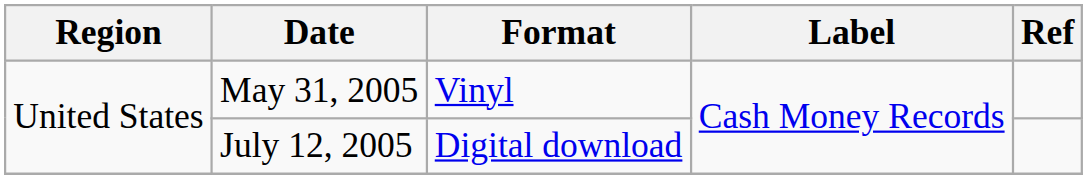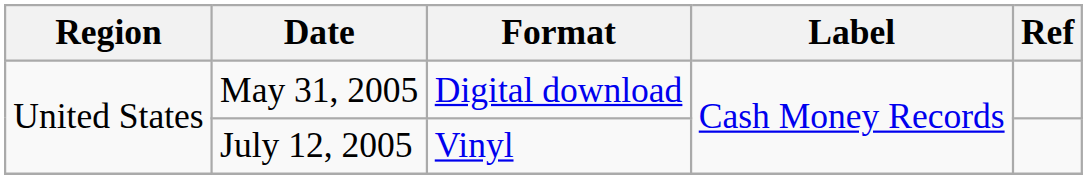May 31, 2005 | Format: Vinyl -> Digital download
July 12, 2005 | Format: Digital download -> Vinyl
